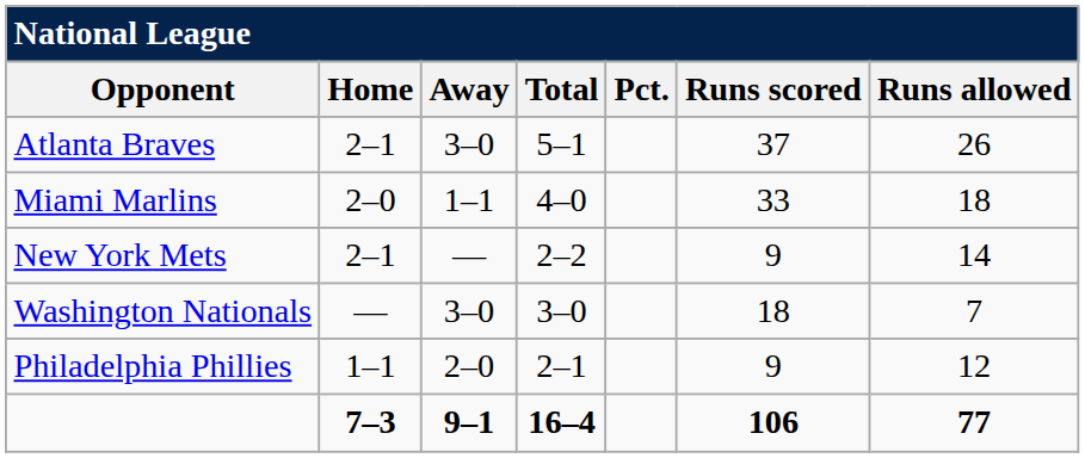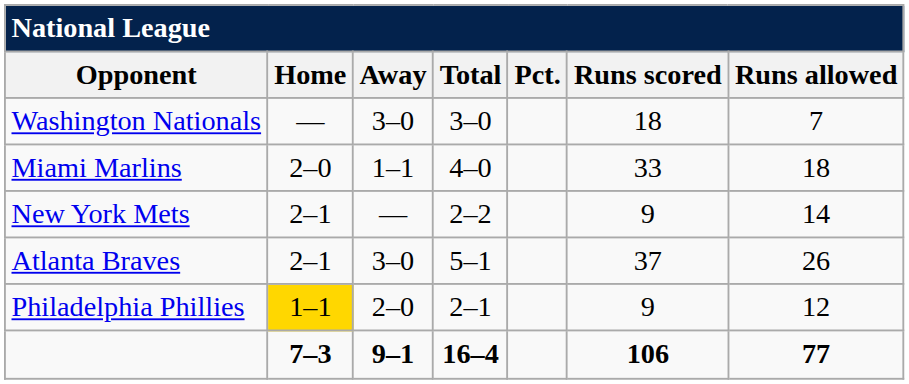rows swapped: Atlanta Braves <-> Washington Nationals
Philadelphia Phillies | Home: no background -> gold background
